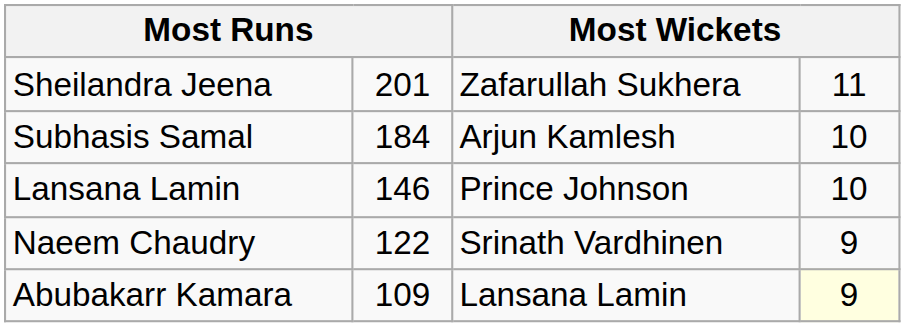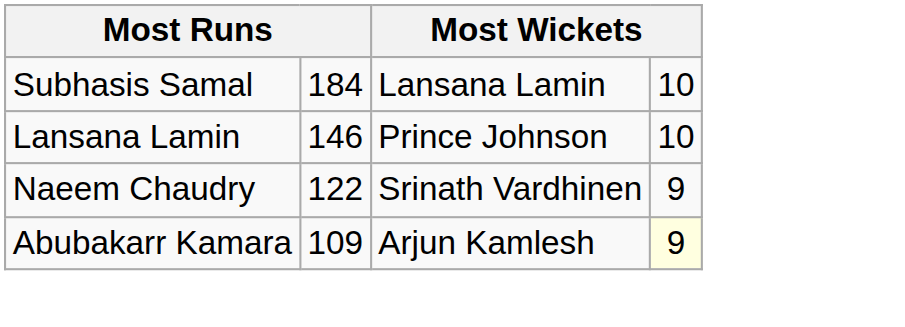- row: Sheilandra Jeena | 201 | Zafarullah Sukhera | 11
Subhasis Samal | column 3: Arjun Kamlesh -> Lansana Lamin
Abubakarr Kamara | column 3: Lansana Lamin -> Arjun Kamlesh
